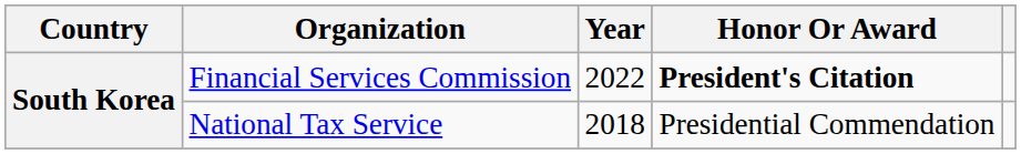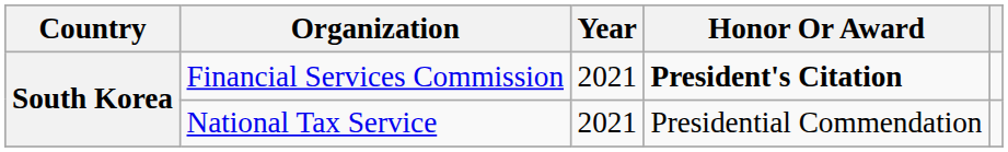Financial Services Commission | Year: 2022 -> 2021
National Tax Service | Year: 2018 -> 2021
